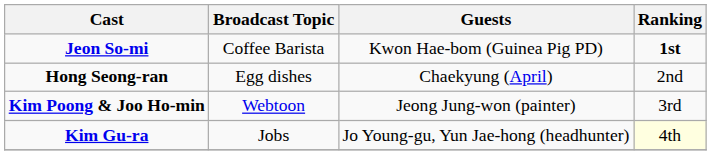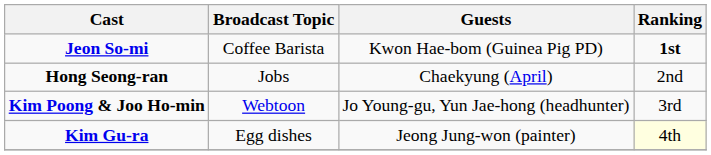Hong Seong-ran | Broadcast Topic: Egg dishes -> Jobs
Kim Poong & Joo Ho-min | Guests: Jeong Jung-won (painter) -> Jo Young-gu, Yun Jae-hong (headhunter)
Kim Gu-ra | Broadcast Topic: Jobs -> Egg dishes
Kim Gu-ra | Guests: Jo Young-gu, Yun Jae-hong (headhunter) -> Jeong Jung-won (painter)
